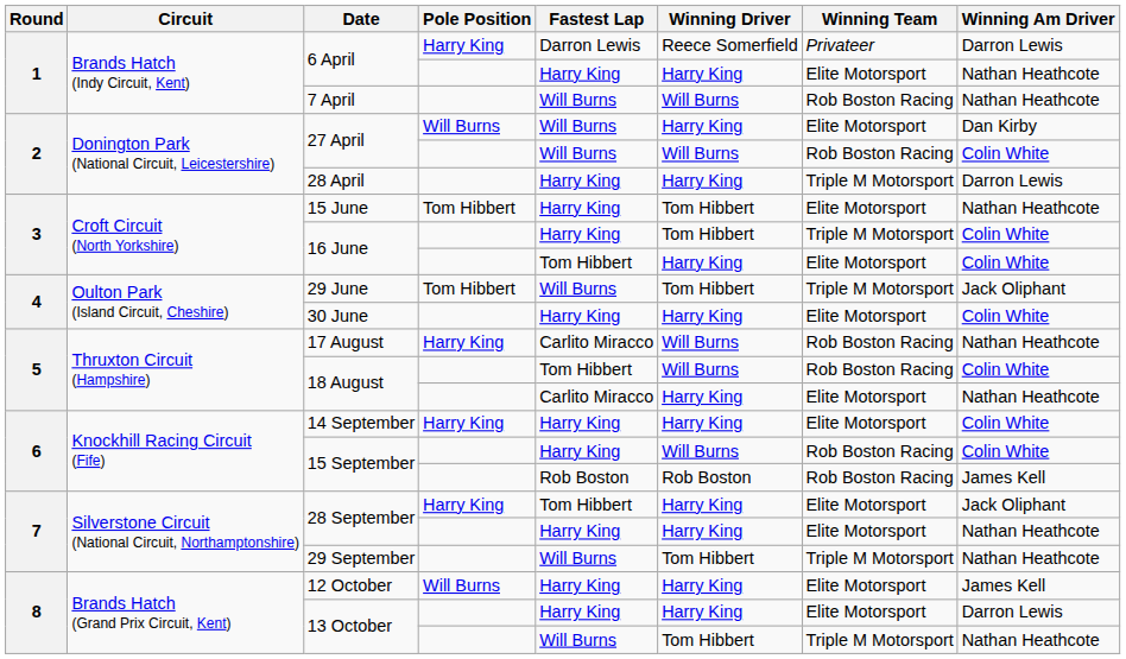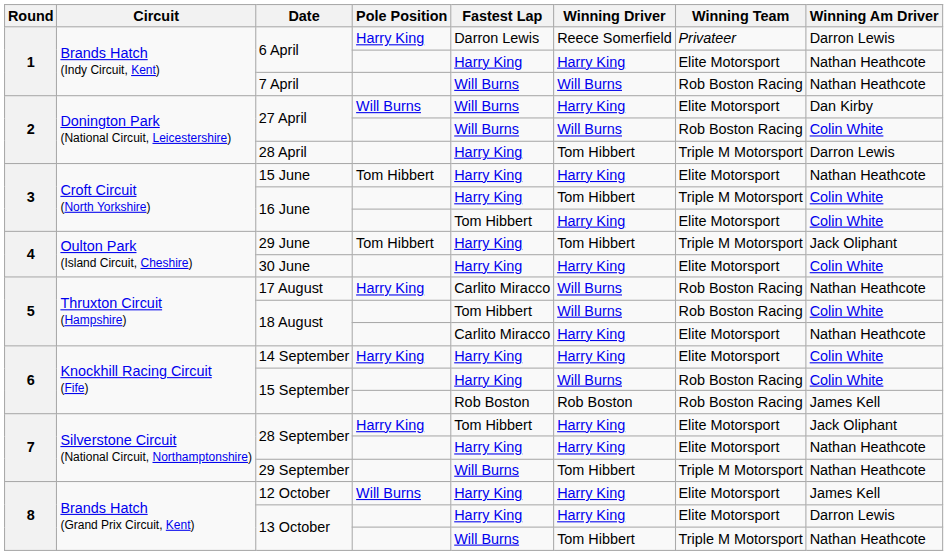28 April | Winning Driver: Harry King -> Tom Hibbert
15 June | Winning Driver: Tom Hibbert -> Harry King
29 June | Fastest Lap: Will Burns -> Harry King
